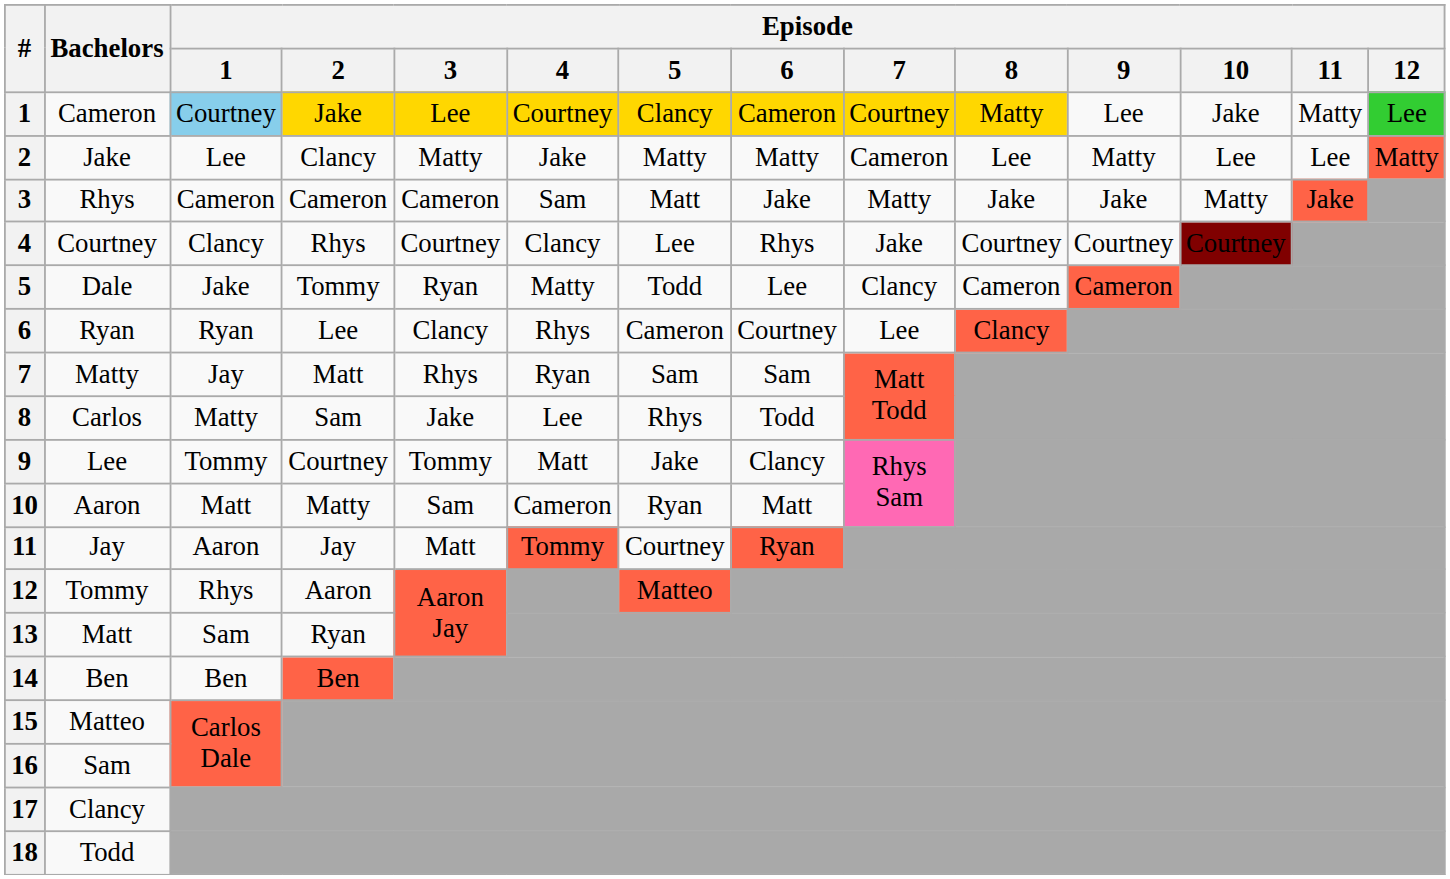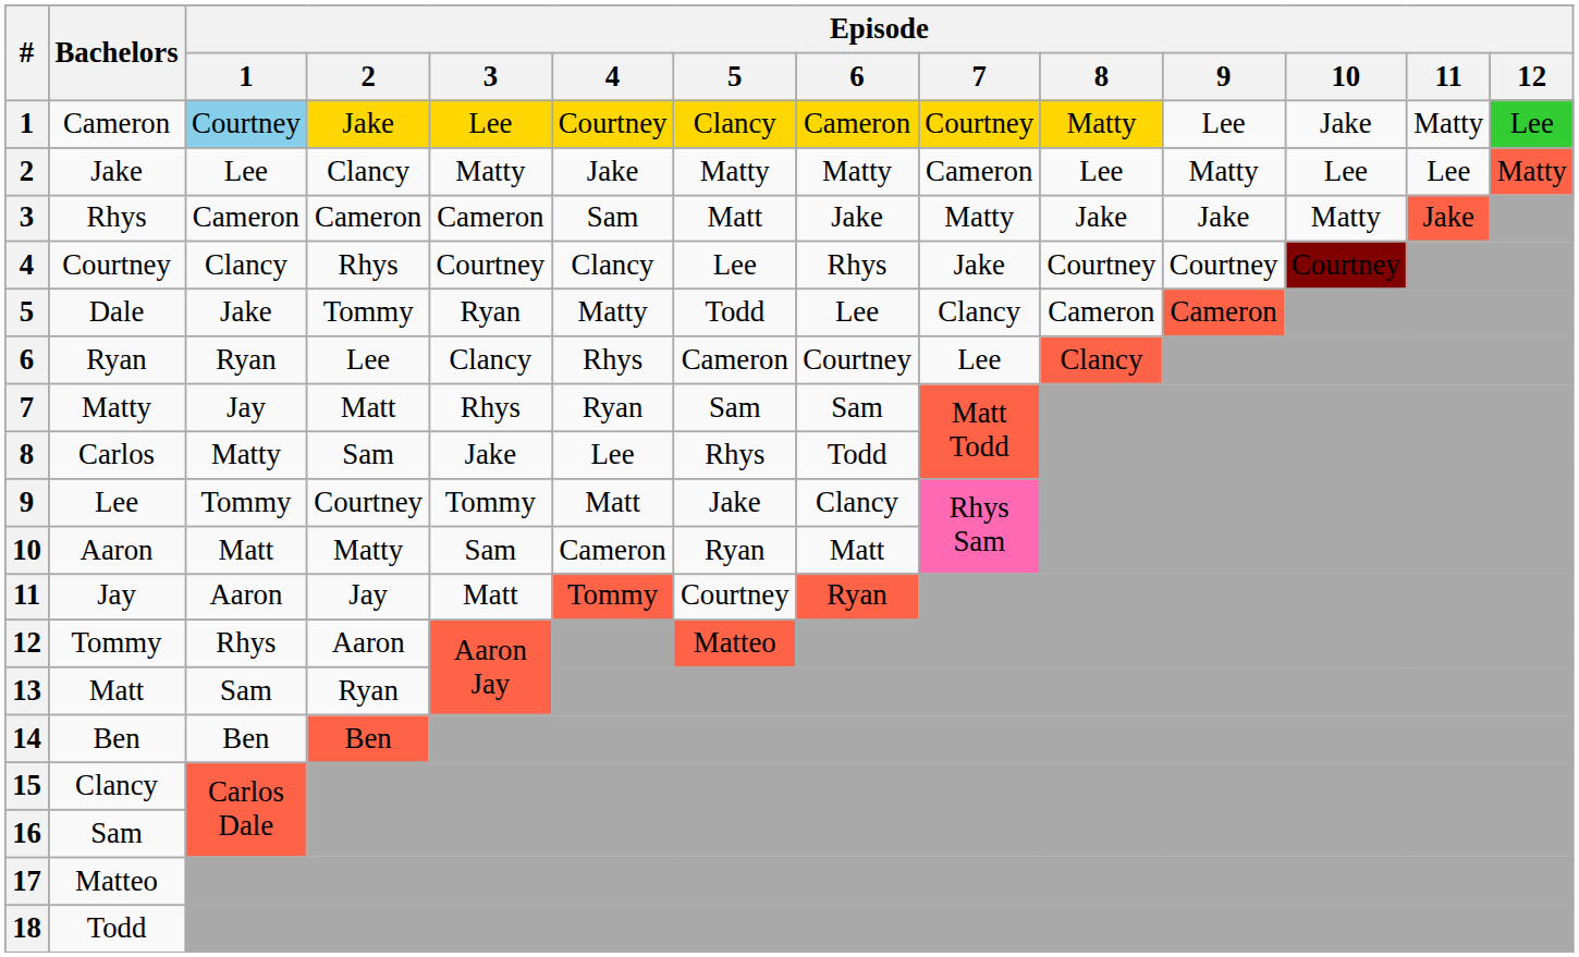15 | Bachelors: Matteo -> Clancy
17 | Bachelors: Clancy -> Matteo
